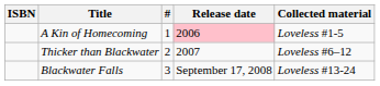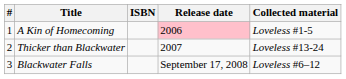columns swapped: # <-> ISBN
Thicker than Blackwater | Collected material: Loveless #6–12 -> Loveless #13-24
Blackwater Falls | Collected material: Loveless #13-24 -> Loveless #6–12
